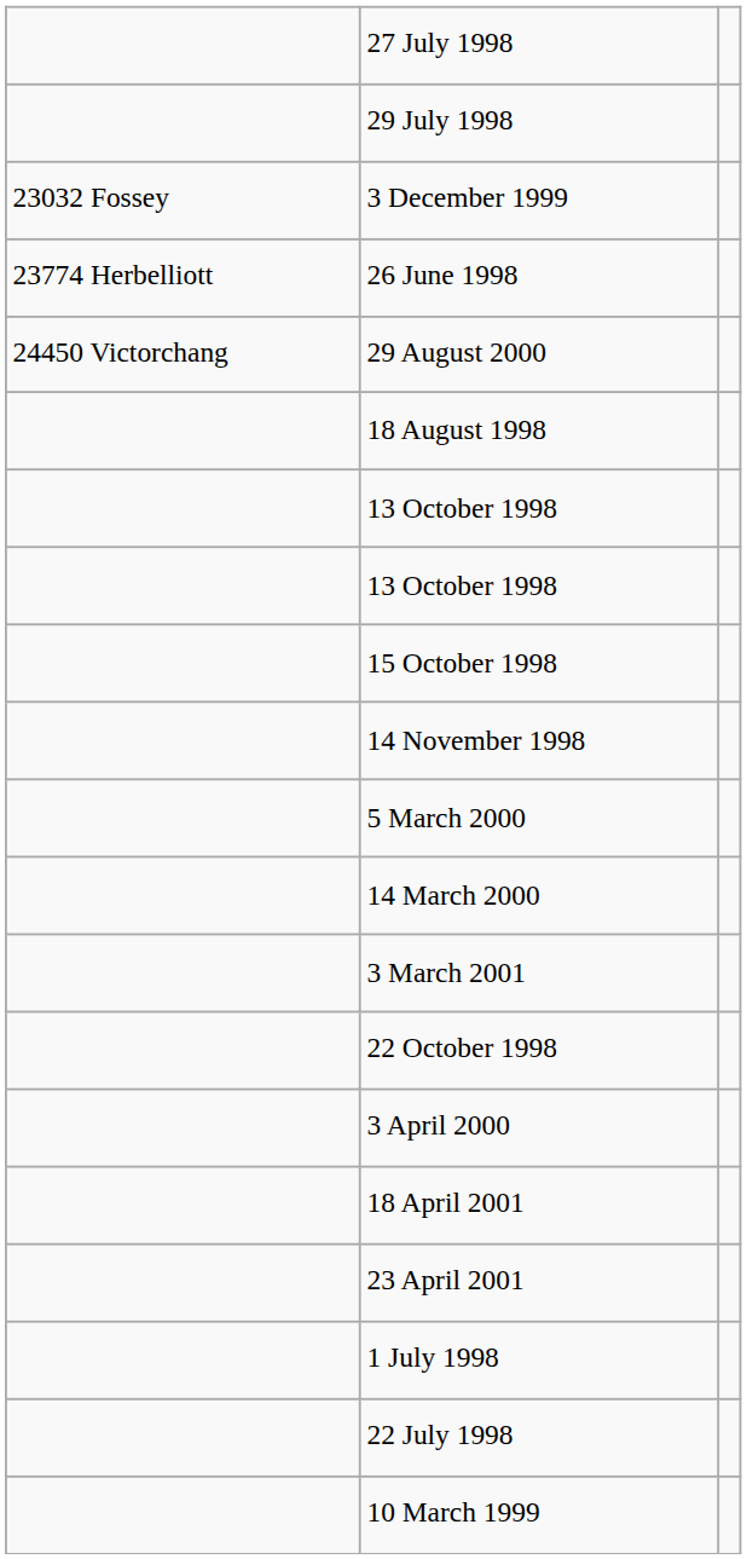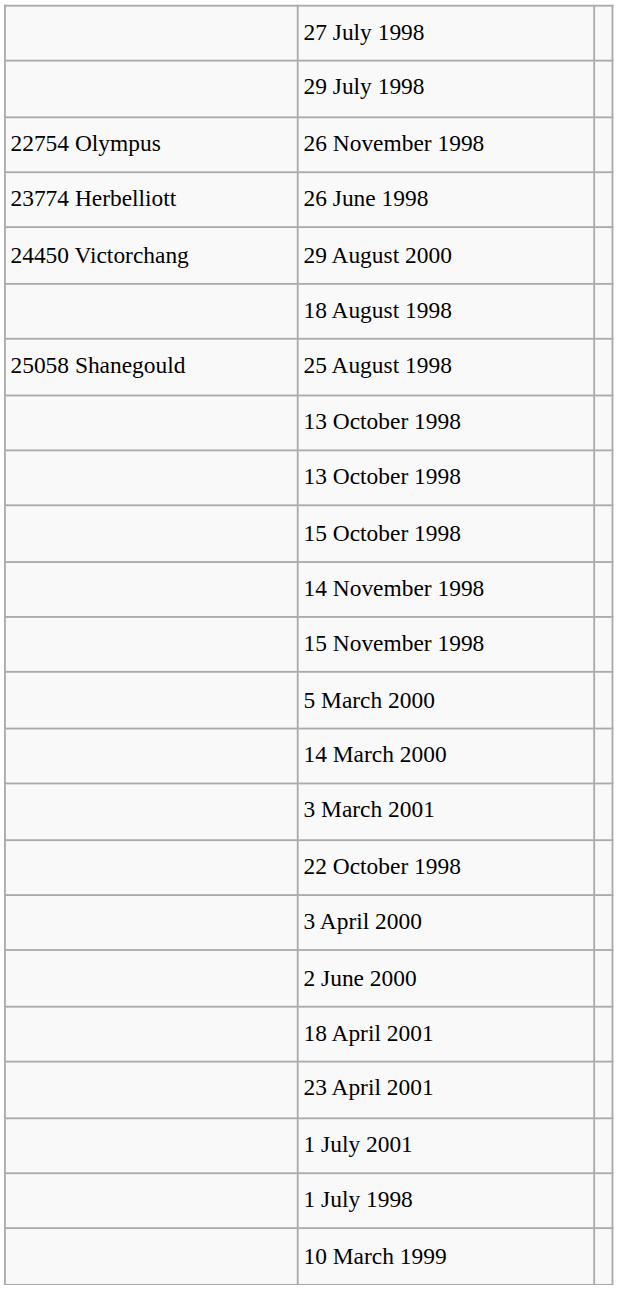+ row: 22754 Olympus | 26 November 1998
- row: 23032 Fossey | 3 December 1999
+ row: 25058 Shanegould | 25 August 1998
+ row: 15 November 1998
+ row: 2 June 2000
+ row: 1 July 2001
- row: 22 July 1998
